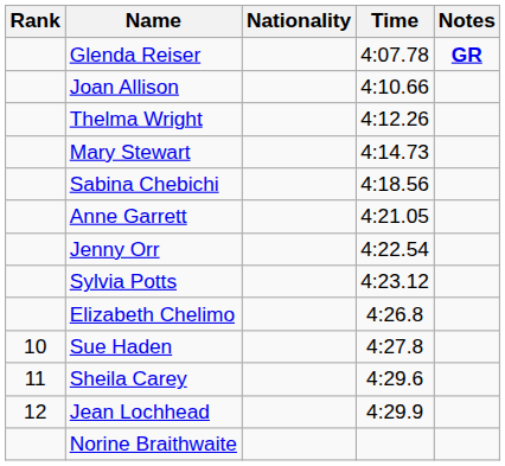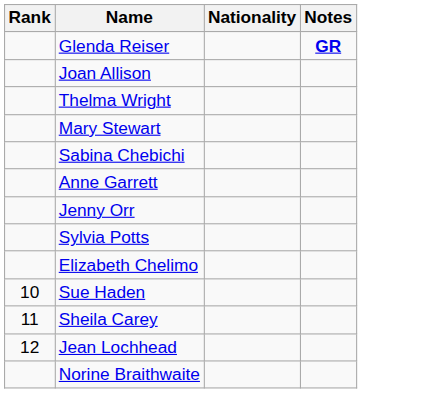- column: Time | 4:07.78 | 4:10.66 | 4:12.26 | 4:14.73 | 4:18.56 | 4:21.05 | 4:22.54 | 4:23.12 | 4:26.8 | 4:27.8 | 4:29.6 | 4:29.9
